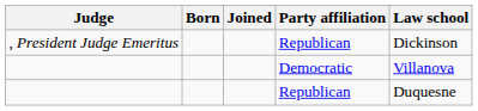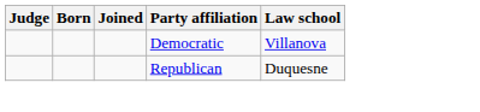- row: , President Judge Emeritus | Republican | Dickinson
